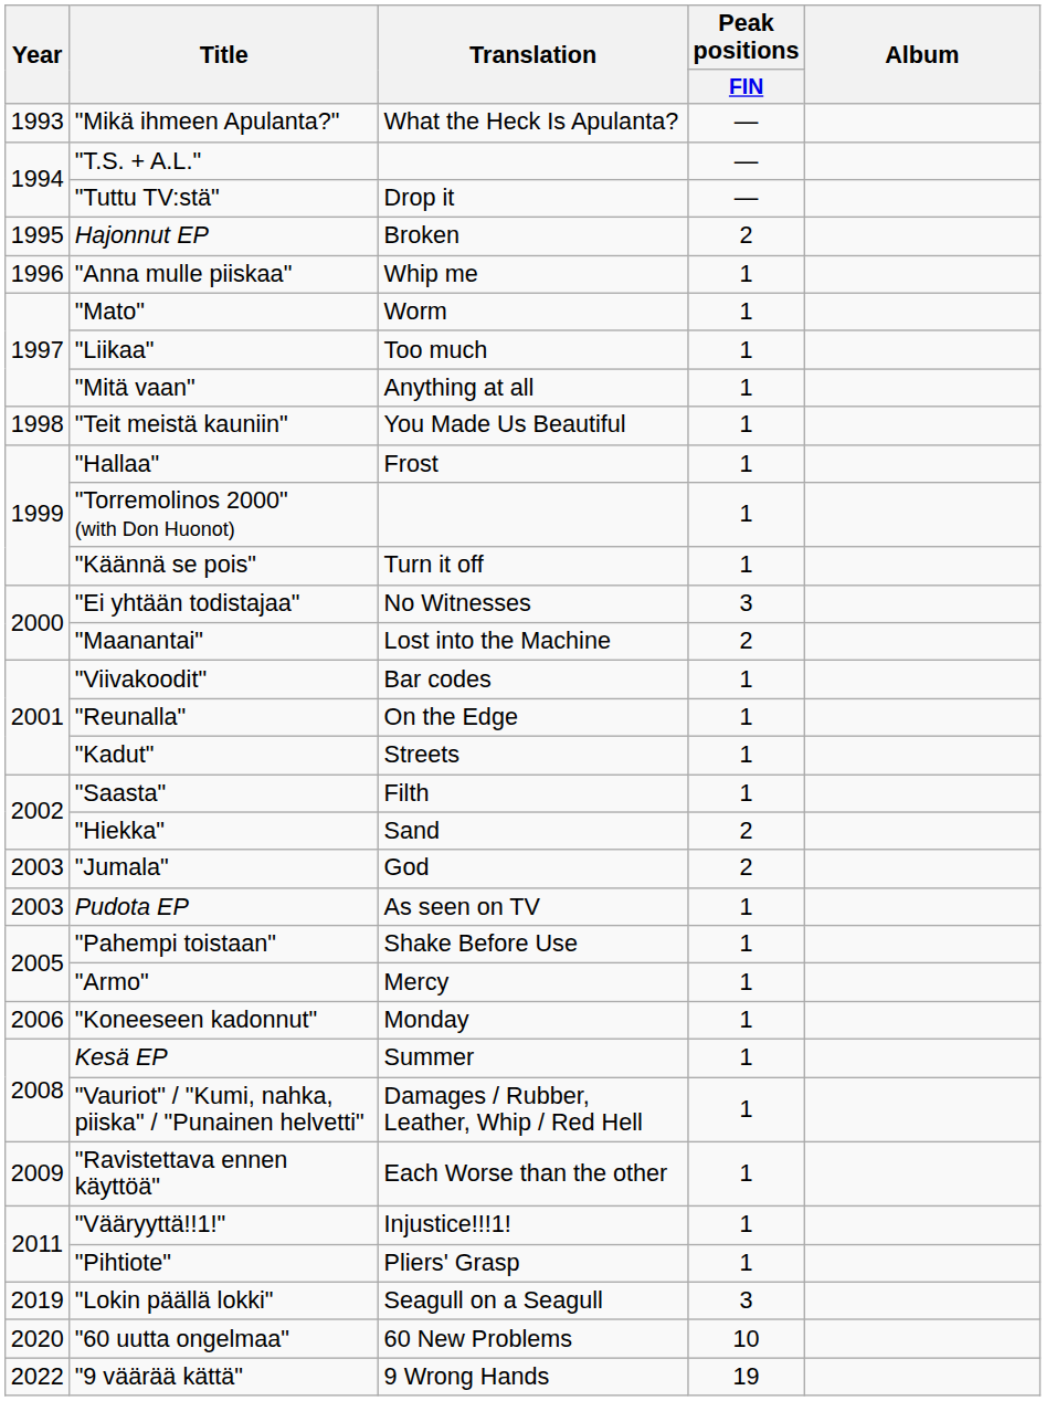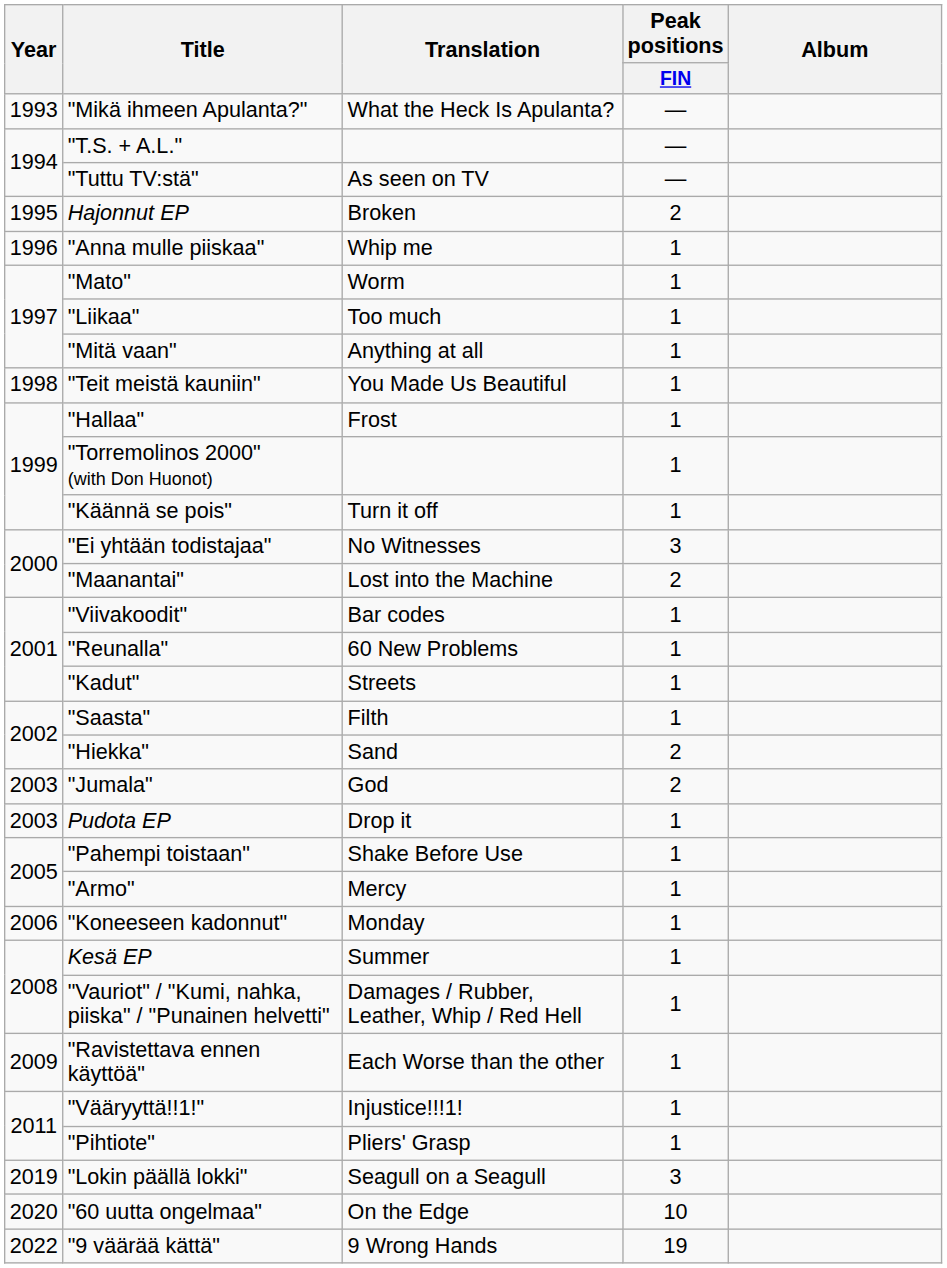"Tuttu TV:stä" | Translation: Drop it -> As seen on TV
"Reunalla" | Translation: On the Edge -> 60 New Problems
Pudota EP | Translation: As seen on TV -> Drop it
"60 uutta ongelmaa" | Translation: 60 New Problems -> On the Edge
